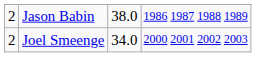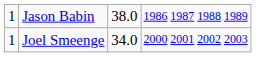Jason Babin | column 1: 2 -> 1
Joel Smeenge | column 1: 2 -> 1
